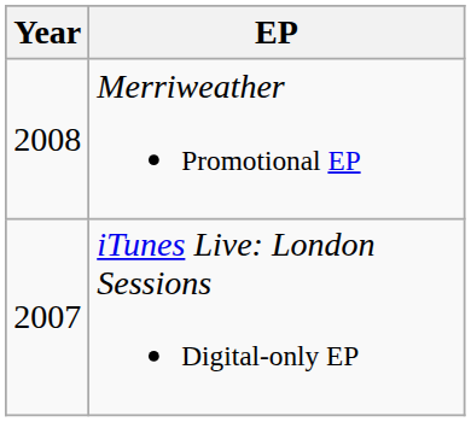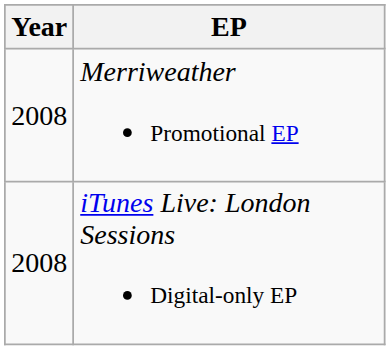iTunes Live: London Sessions Digital-only EP | Year: 2007 -> 2008
